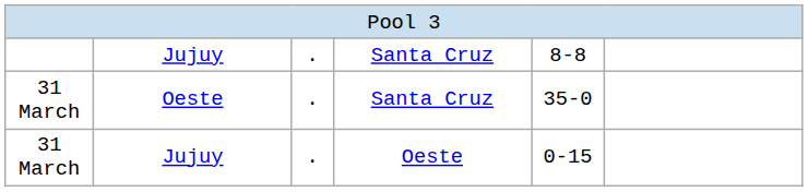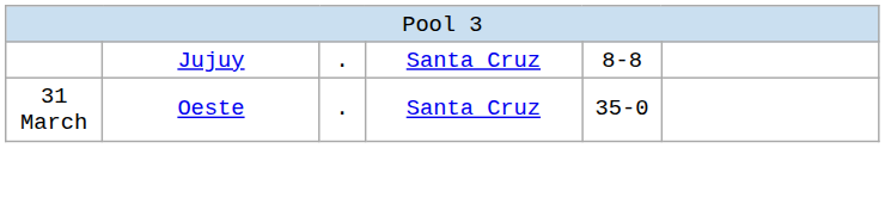- row: 31 March | Jujuy | . | Oeste | 0-15
